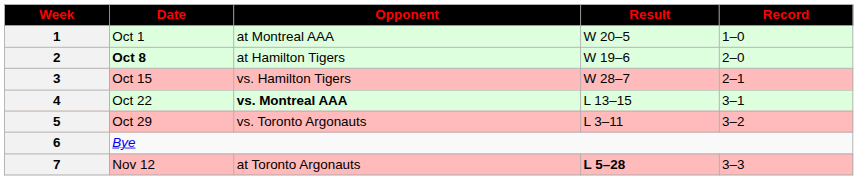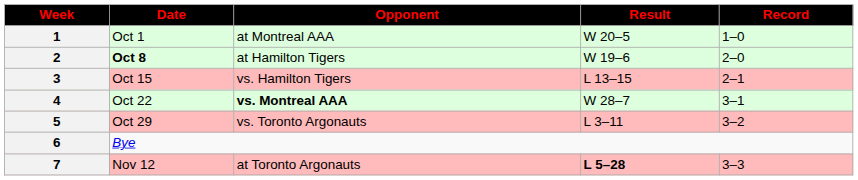3 | Result: W 28–7 -> L 13–15
4 | Result: L 13–15 -> W 28–7
